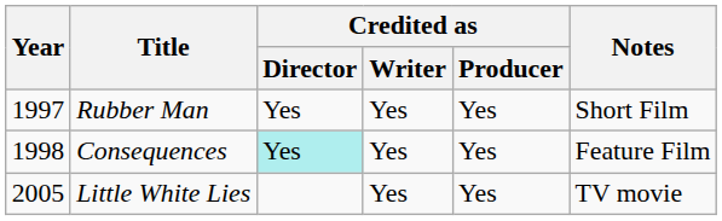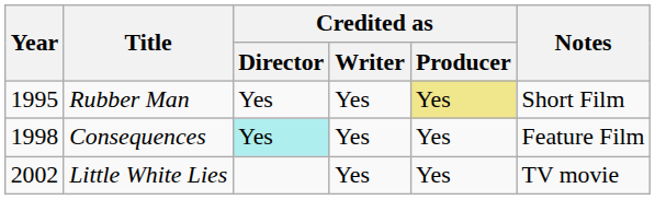Rubber Man | Year: 1997 -> 1995
Rubber Man | Credited as / Producer: no background -> khaki background
Little White Lies | Year: 2005 -> 2002
